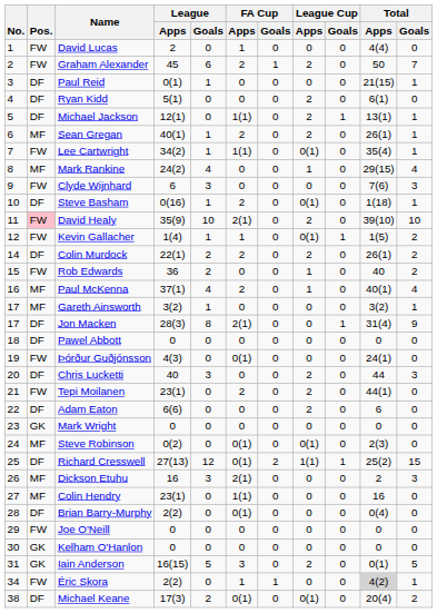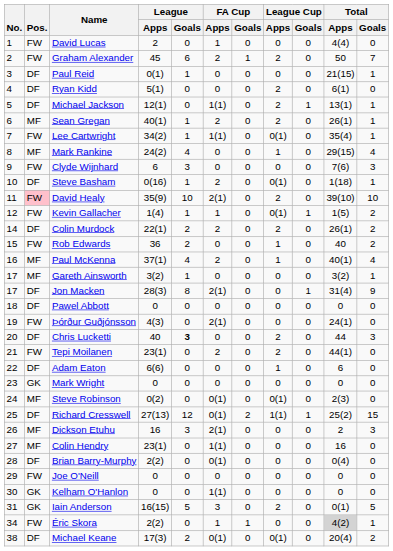Þórður Guðjónsson | FA Cup / Apps: 0(1) -> 2(1)
Chris Lucketti | League / Goals: normal -> bold
Adam Eaton | League Cup / Apps: 2 -> 1
Kelham O'Hanlon | FA Cup / Apps: 0 -> 1(1)
